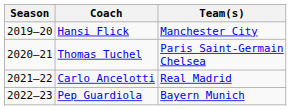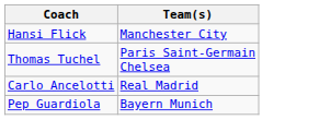- column: Season | 2019–20 | 2020–21 | 2021–22 | 2022–23
